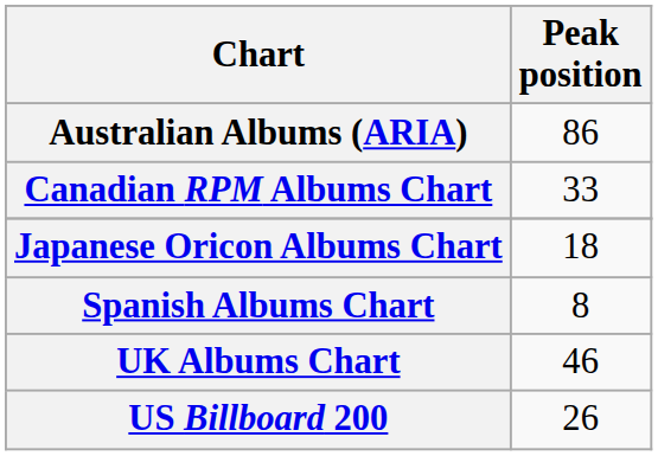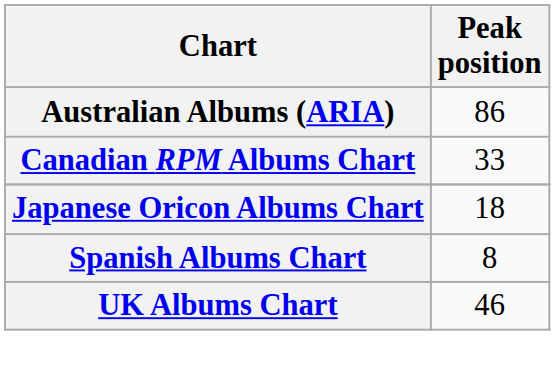- row: US Billboard 200 | 26
